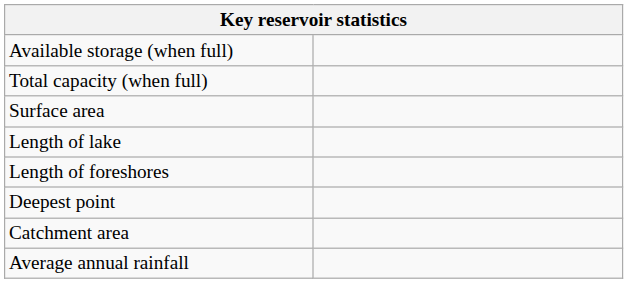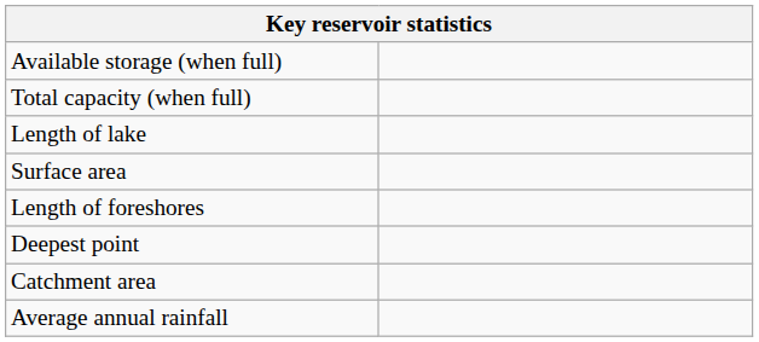rows swapped: Surface area <-> Length of lake
